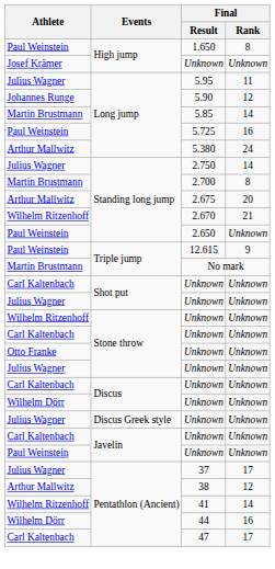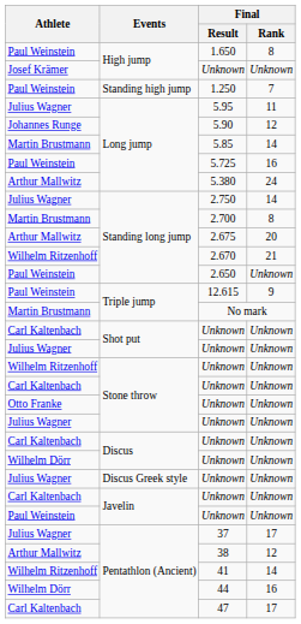+ row: Paul Weinstein | Standing high jump | 1.250 | 7
